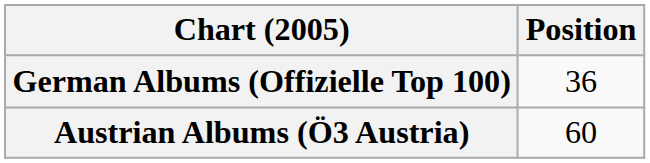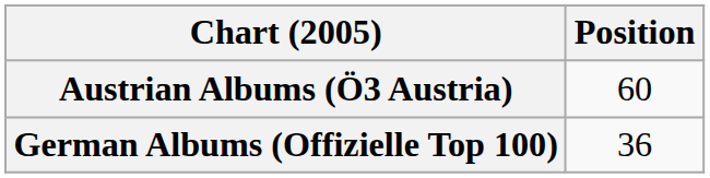rows swapped: Austrian Albums (Ö3 Austria) <-> German Albums (Offizielle Top 100)
